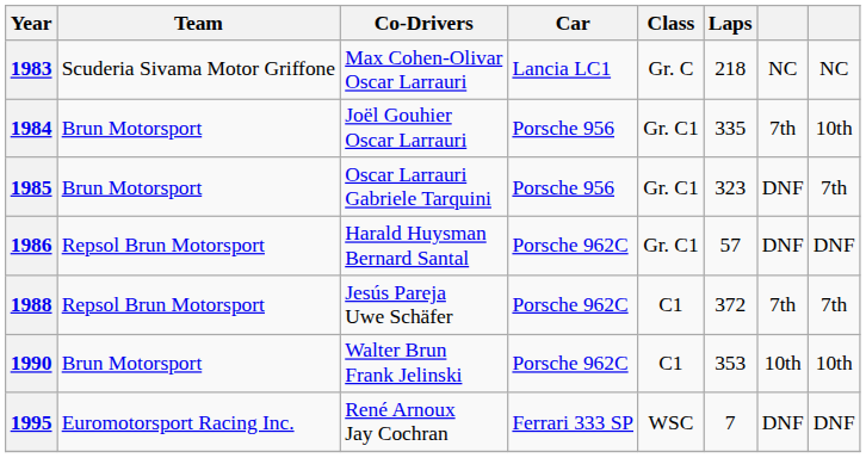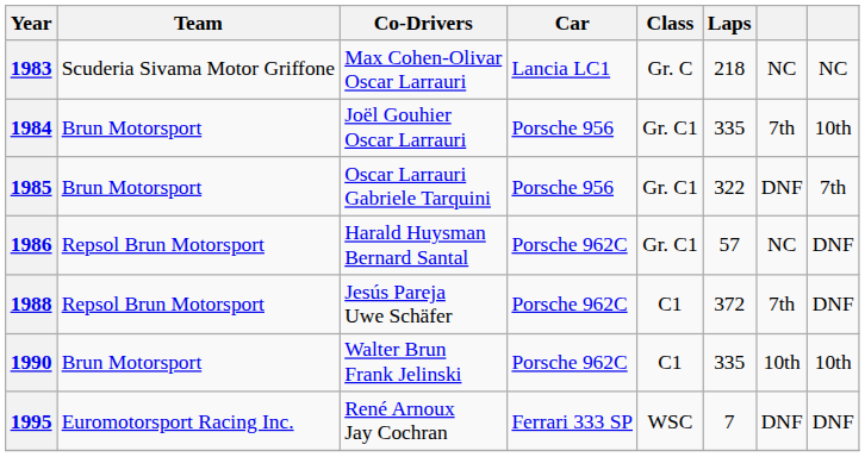1985 | Laps: 323 -> 322
1986 | column 7: DNF -> NC
1988 | column 8: 7th -> DNF
1990 | Laps: 353 -> 335
